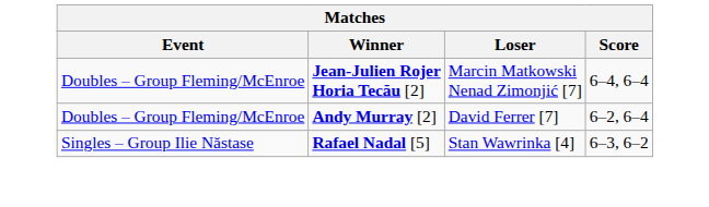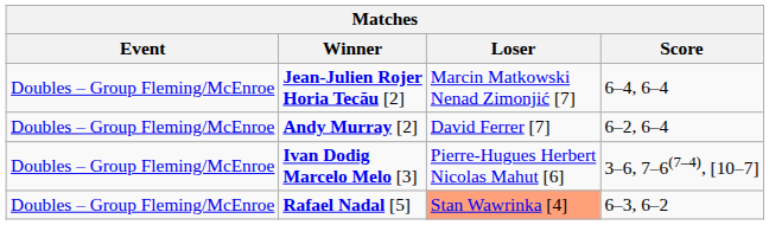+ row: Doubles – Group Fleming/McEnroe | Ivan Dodig Marcelo Melo [3] | Pierre-Hugues Herbert Nicolas Mahut [6] | 3–6, 7–6(7–4), [10–7]
Rafael Nadal [5] | Event: Singles – Group Ilie Năstase -> Doubles – Group Fleming/McEnroe
Rafael Nadal [5] | Loser: no background -> lightsalmon background
